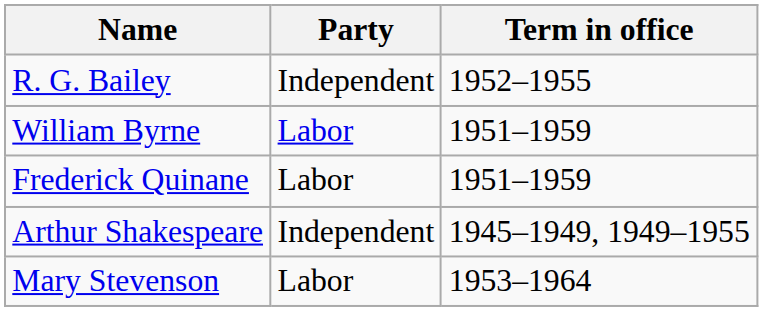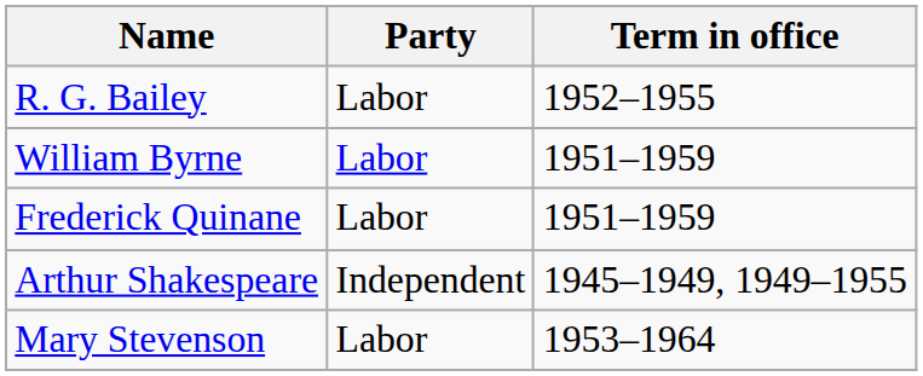R. G. Bailey | Party: Independent -> Labor
